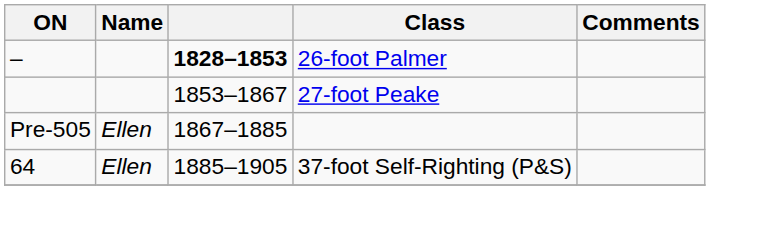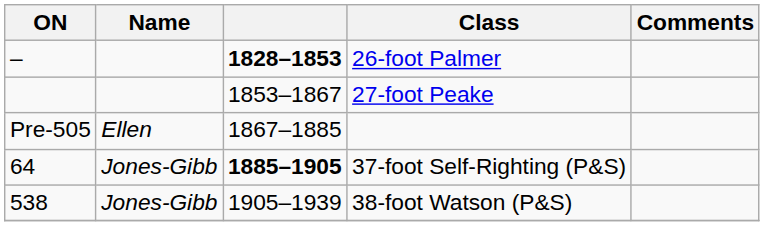37-foot Self-Righting (P&S) | Name: Ellen -> Jones-Gibb
37-foot Self-Righting (P&S) | column 3: normal -> bold
+ row: 538 | Jones-Gibb | 1905–1939 | 38-foot Watson (P&S)
